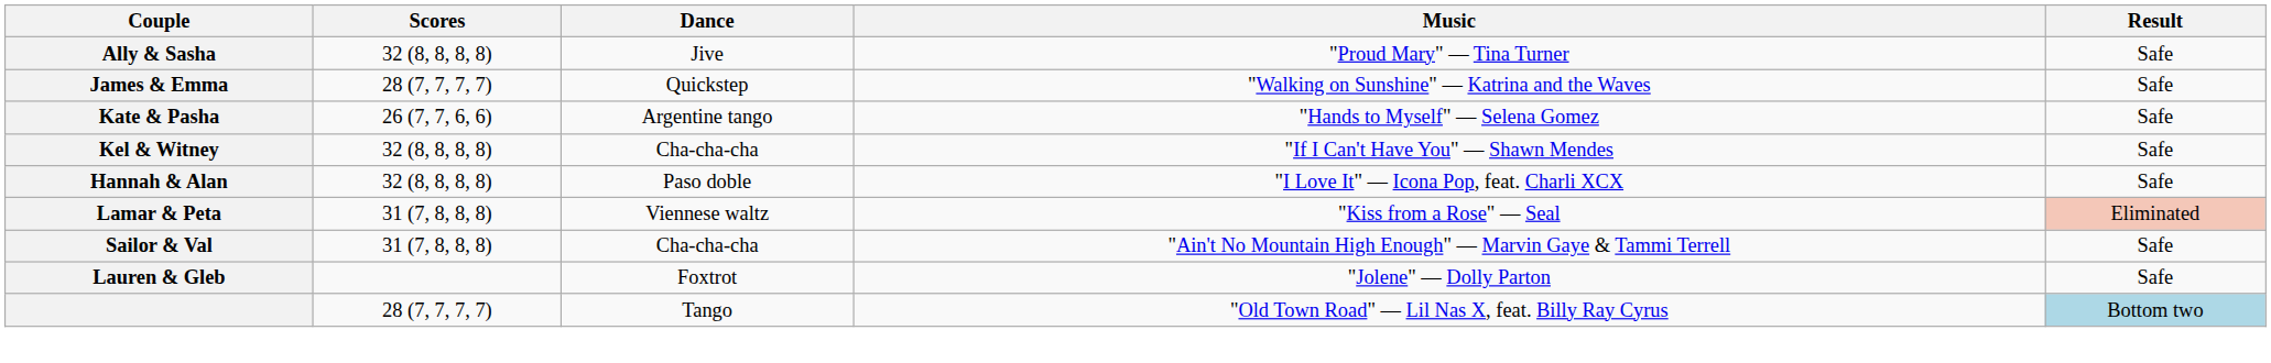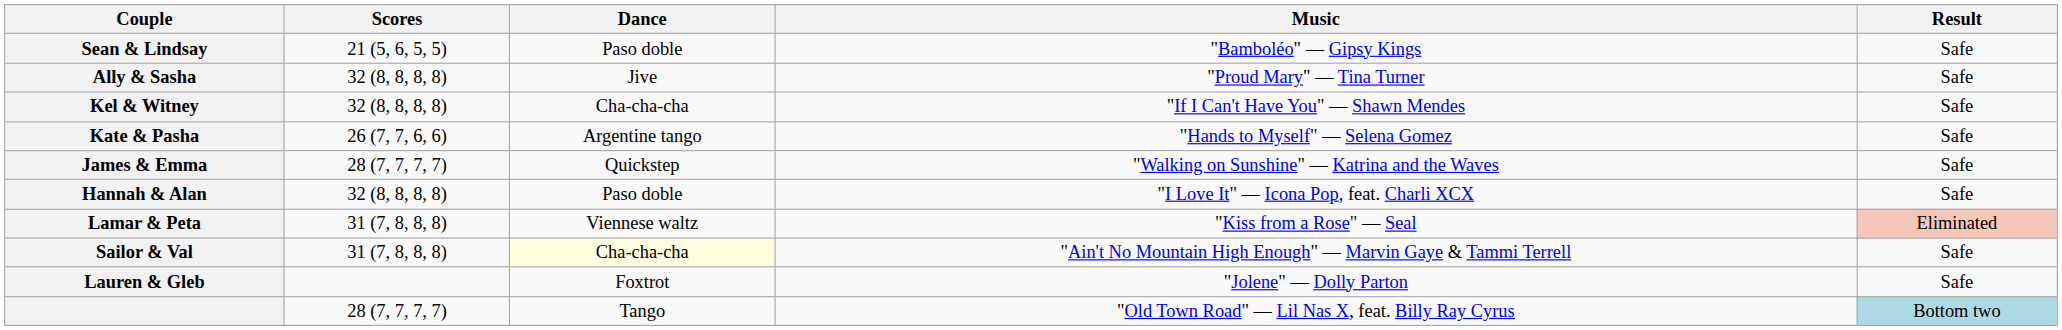+ row: Sean & Lindsay | 21 (5, 6, 5, 5) | Paso doble | "Bamboléo" — Gipsy Kings | Safe
rows swapped: Kel & Witney <-> James & Emma
Sailor & Val | Dance: no background -> lightyellow background
